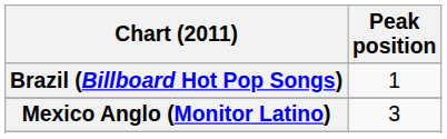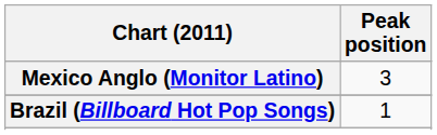rows swapped: Brazil (Billboard Hot Pop Songs) <-> Mexico Anglo (Monitor Latino)
